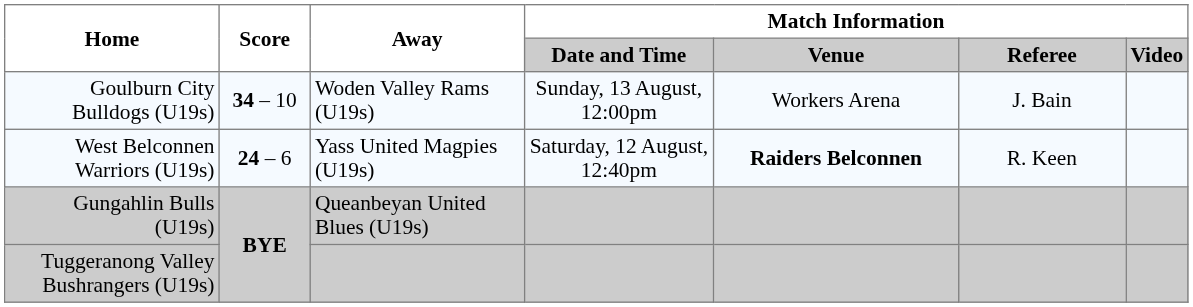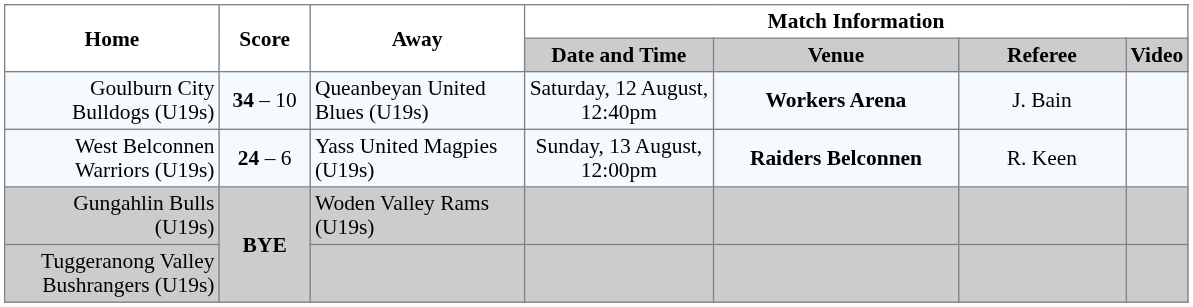Goulburn City Bulldogs (U19s) | Away: Woden Valley Rams (U19s) -> Queanbeyan United Blues (U19s)
Goulburn City Bulldogs (U19s) | Match Information / Date and Time: Sunday, 13 August, 12:00pm -> Saturday, 12 August, 12:40pm
Goulburn City Bulldogs (U19s) | Match Information / Venue: normal -> bold
West Belconnen Warriors (U19s) | Match Information / Date and Time: Saturday, 12 August, 12:40pm -> Sunday, 13 August, 12:00pm
Gungahlin Bulls (U19s) | Away: Queanbeyan United Blues (U19s) -> Woden Valley Rams (U19s)
